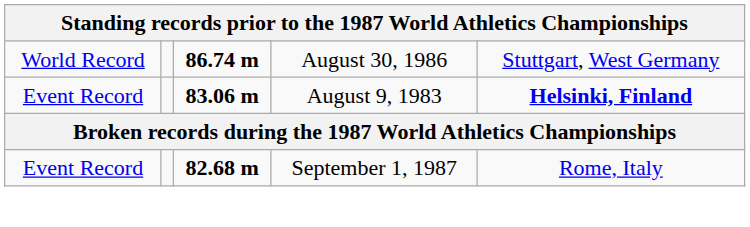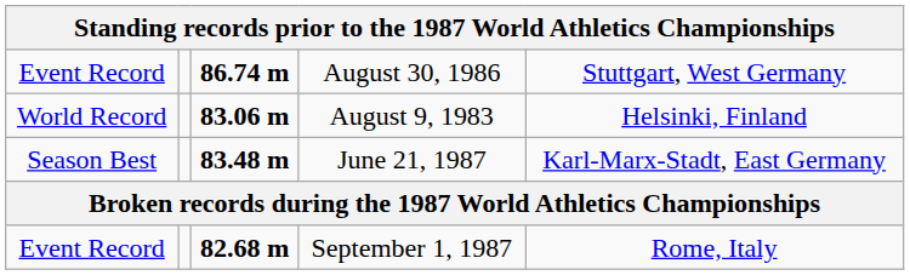August 30, 1986 | column 1: World Record -> Event Record
August 9, 1983 | column 1: Event Record -> World Record
August 9, 1983 | column 5: bold -> normal
+ row: Season Best | 83.48 m | June 21, 1987 | Karl-Marx-Stadt, East Germany
